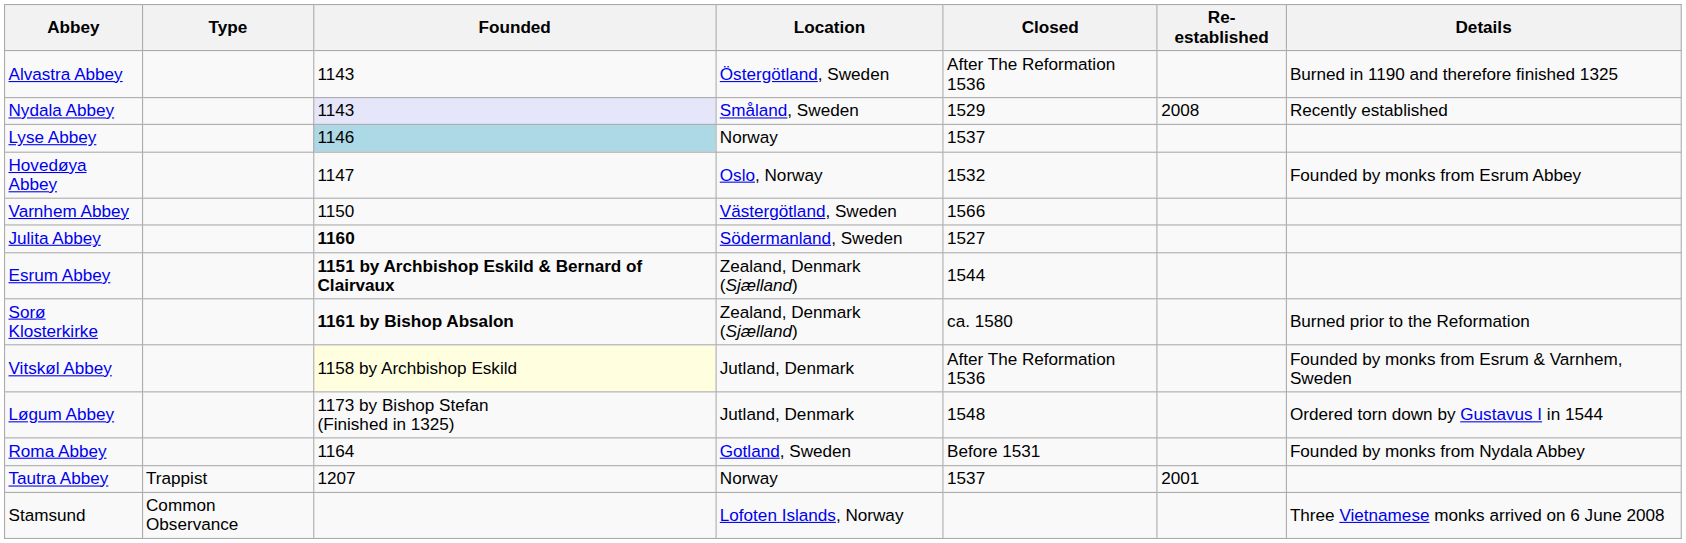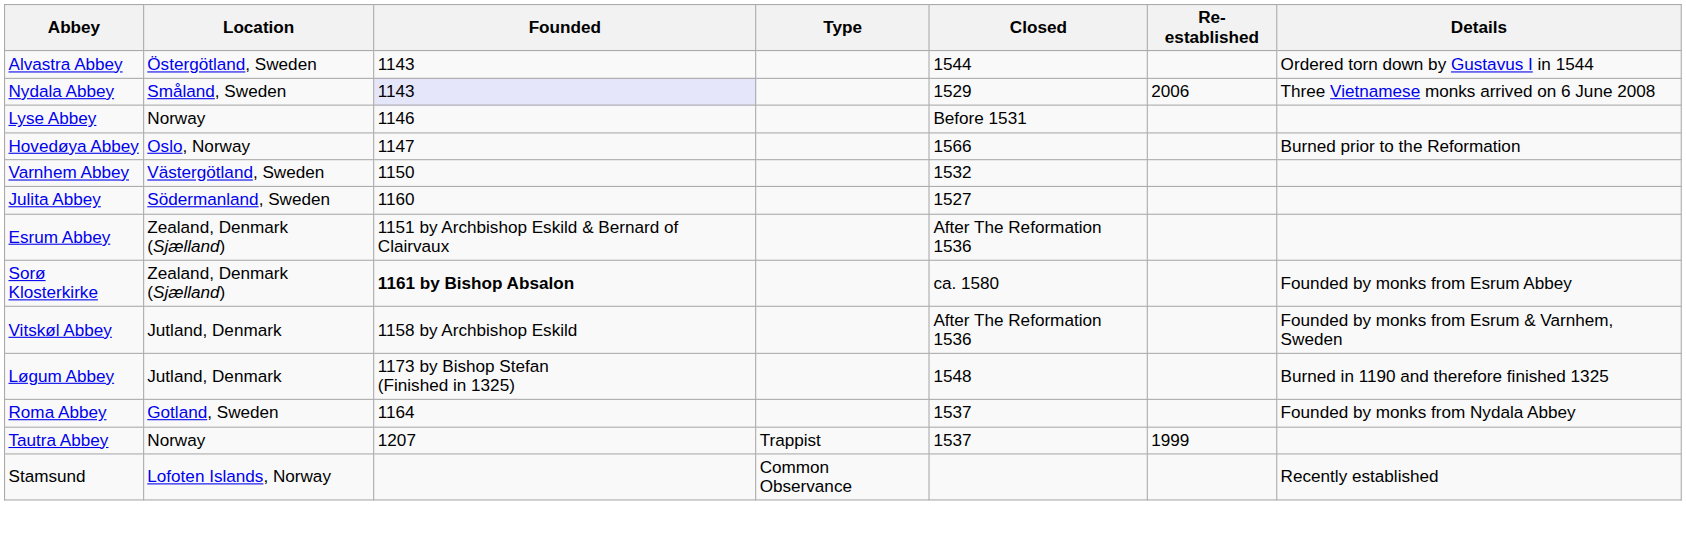columns swapped: Type <-> Location
Alvastra Abbey | Closed: After The Reformation 1536 -> 1544
Alvastra Abbey | Details: Burned in 1190 and therefore finished 1325 -> Ordered torn down by Gustavus I in 1544
Nydala Abbey | Re-established: 2008 -> 2006
Nydala Abbey | Details: Recently established -> Three Vietnamese monks arrived on 6 June 2008
Lyse Abbey | Founded: lightblue background -> no background
Lyse Abbey | Closed: 1537 -> Before 1531
Hovedøya Abbey | Closed: 1532 -> 1566
Hovedøya Abbey | Details: Founded by monks from Esrum Abbey -> Burned prior to the Reformation
Varnhem Abbey | Closed: 1566 -> 1532
Julita Abbey | Founded: bold -> normal
Esrum Abbey | Founded: bold -> normal
Esrum Abbey | Closed: 1544 -> After The Reformation 1536
Sorø Klosterkirke | Details: Burned prior to the Reformation -> Founded by monks from Esrum Abbey
Vitskøl Abbey | Founded: lightyellow background -> no background
Løgum Abbey | Details: Ordered torn down by Gustavus I in 1544 -> Burned in 1190 and therefore finished 1325
Roma Abbey | Closed: Before 1531 -> 1537
Tautra Abbey | Re-established: 2001 -> 1999
Stamsund | Details: Three Vietnamese monks arrived on 6 June 2008 -> Recently established
